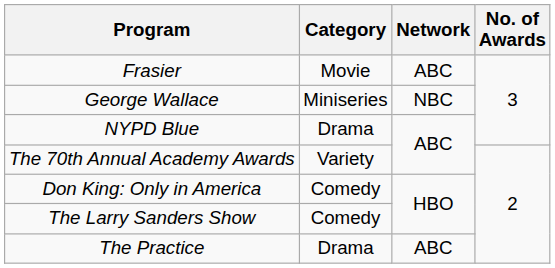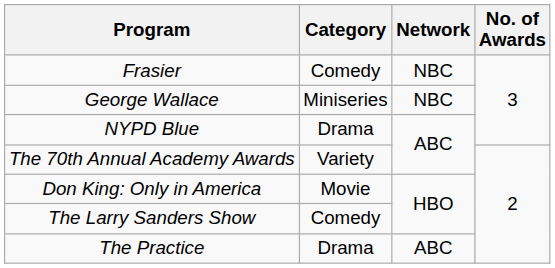Frasier | Category: Movie -> Comedy
Frasier | Network: ABC -> NBC
Don King: Only in America | Category: Comedy -> Movie
